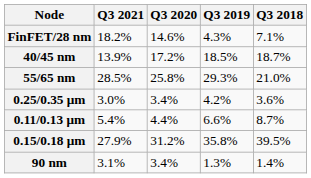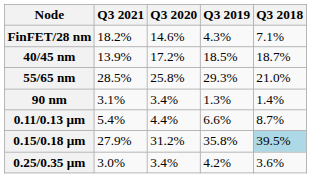rows swapped: 90 nm <-> 0.25/0.35 μm
0.15/0.18 μm | Q3 2018: no background -> lightblue background
